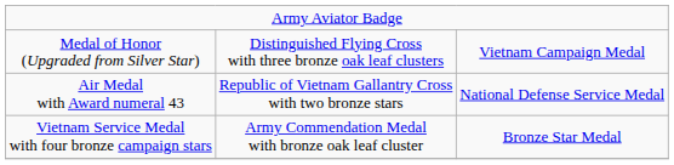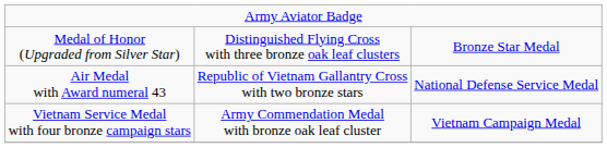Medal of Honor (Upgraded from Silver Star) | column 3: Vietnam Campaign Medal -> Bronze Star Medal
Vietnam Service Medal with four bronze campaign stars | column 3: Bronze Star Medal -> Vietnam Campaign Medal
